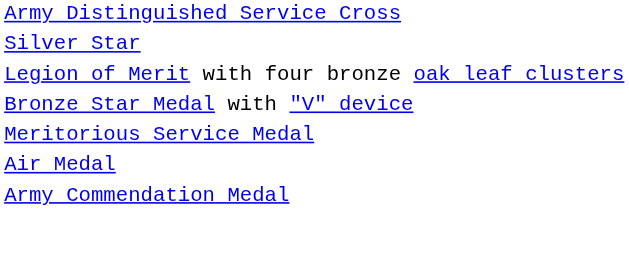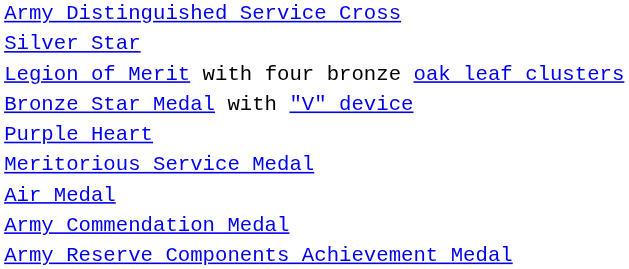+ row: Purple Heart
+ row: Army Reserve Components Achievement Medal
